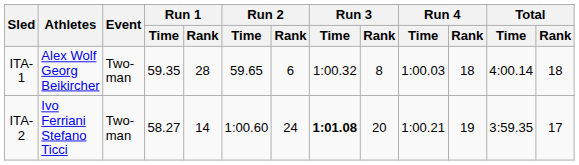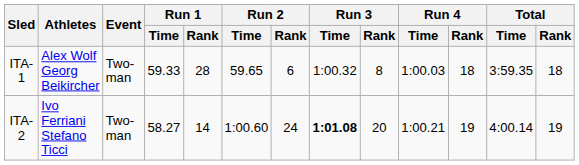ITA-1 | Run 1 / Time: 59.35 -> 59.33
ITA-1 | Total / Time: 4:00.14 -> 3:59.35
ITA-2 | Total / Time: 3:59.35 -> 4:00.14
ITA-2 | Total / Rank: 17 -> 19
